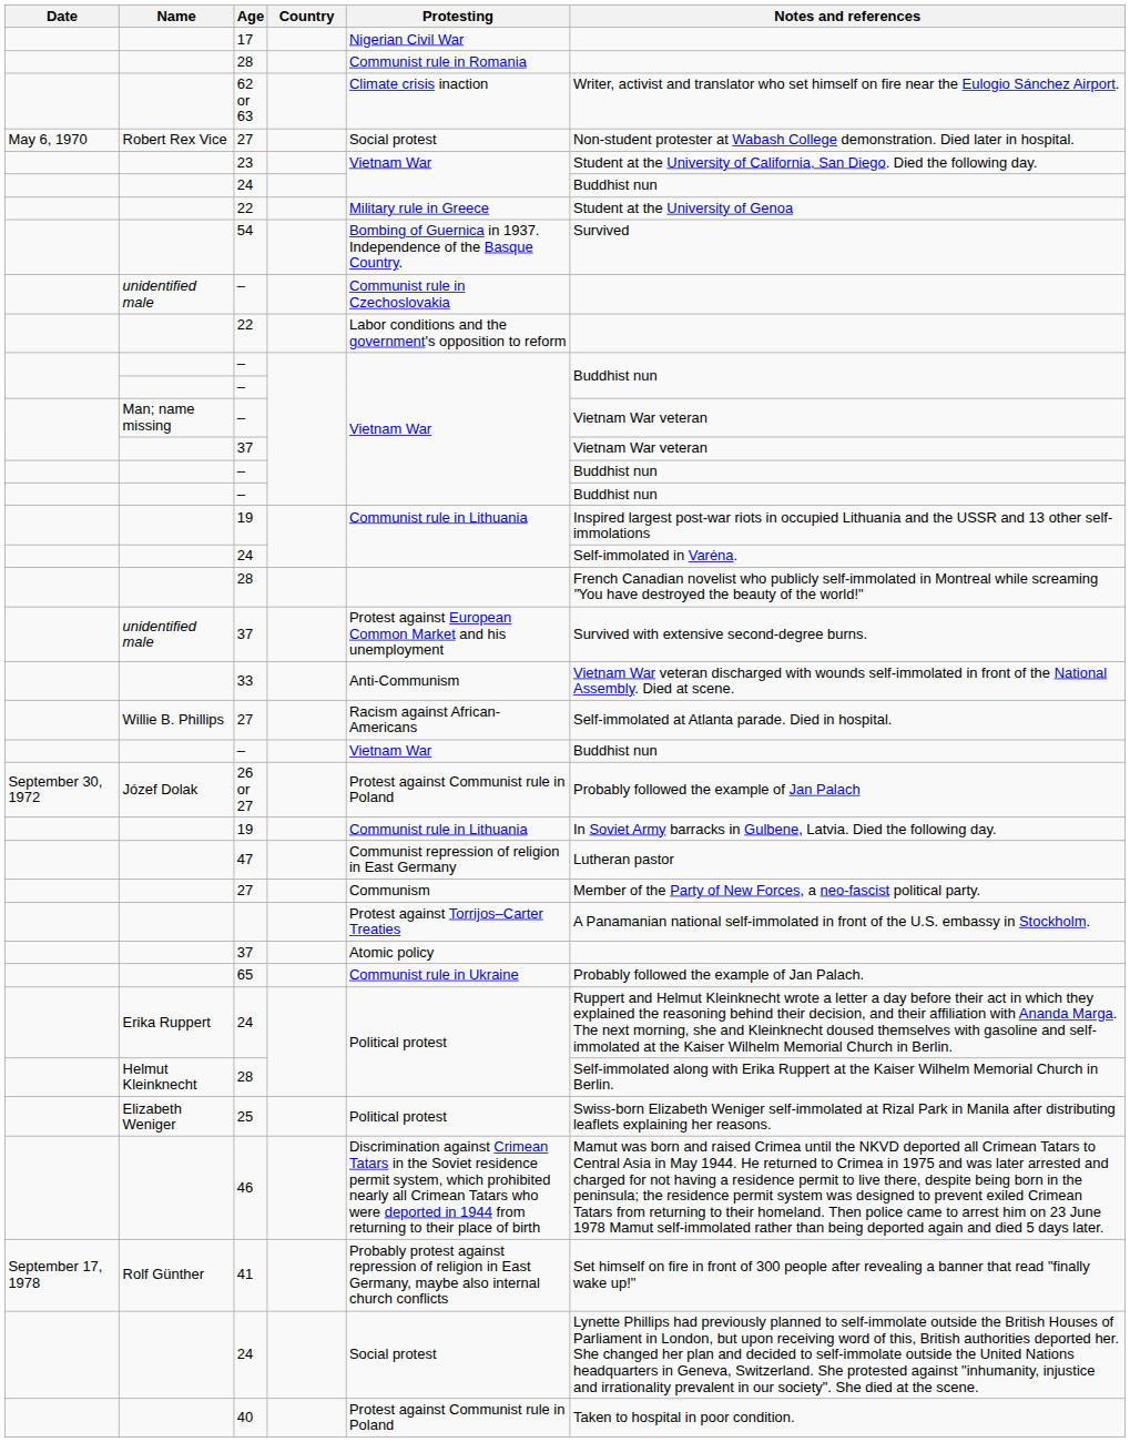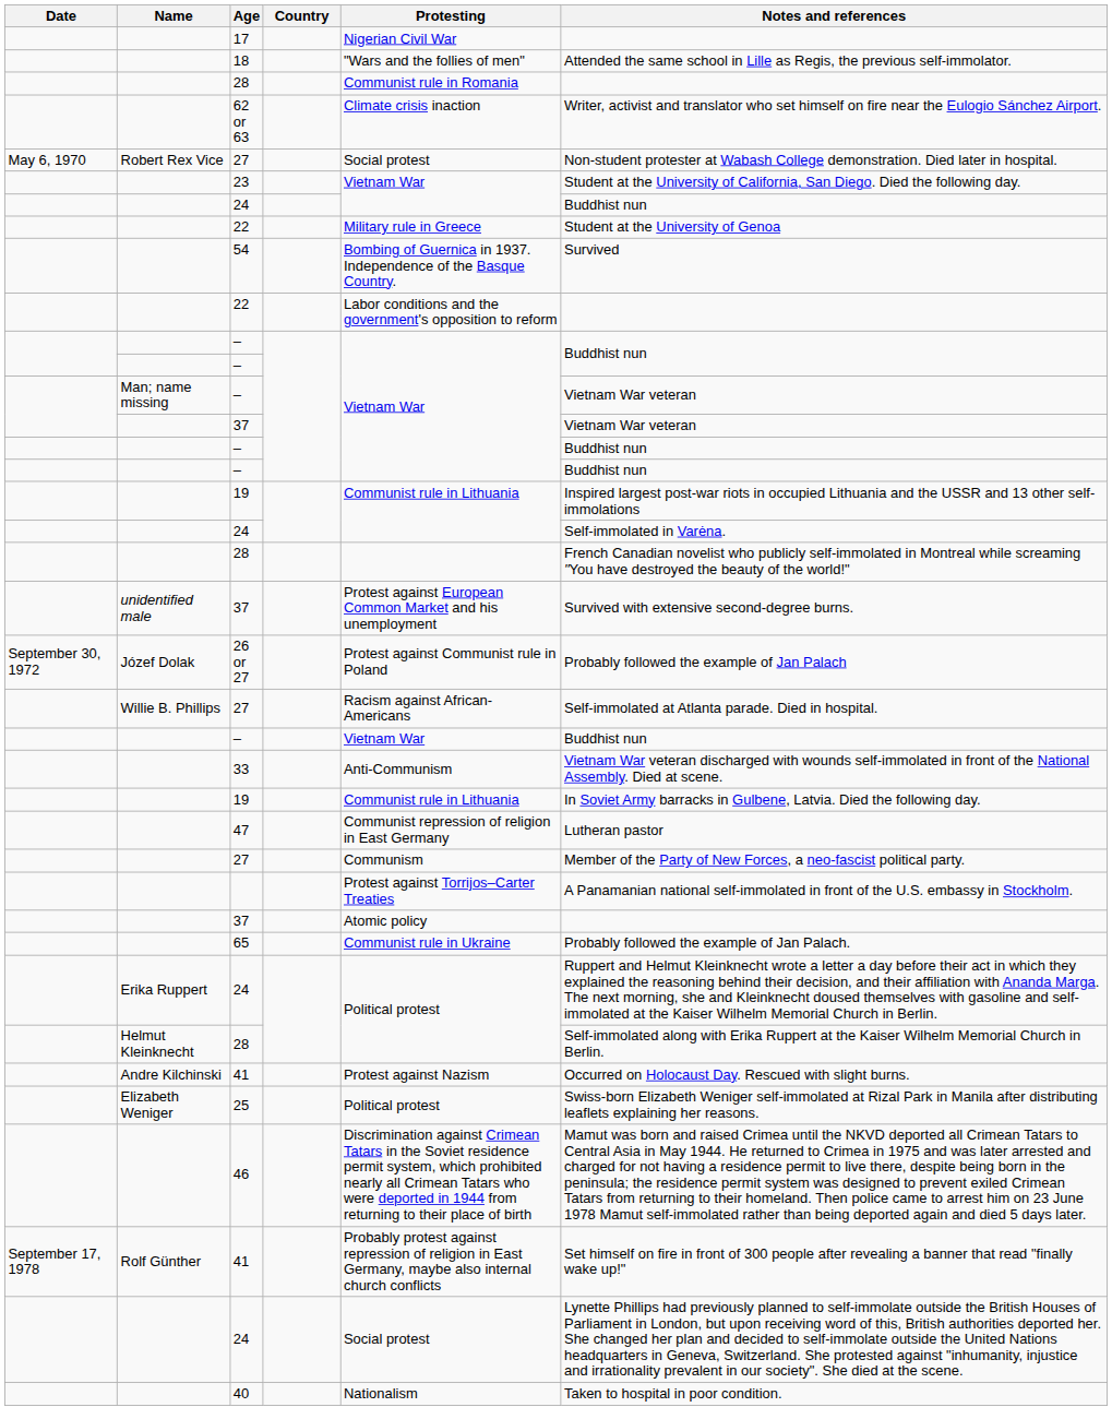+ row: 18 | "Wars and the follies of men" | Attended the same school in Lille as Regis, the previous self-immolator.
- row: unidentified male | – | Communist rule in Czechoslovakia
rows swapped: 26 or 27 <-> 33
+ row: Andre Kilchinski | 41 | Protest against Nazism | Occurred on Holocaust Day. Rescued with slight burns.
40 | Protesting: Protest against Communist rule in Poland -> Nationalism
